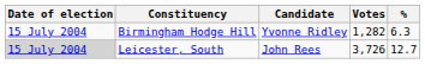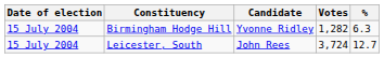Leicester, South | Date of election: lightgrey background -> no background
Leicester, South | Votes: 3,726 -> 3,724
